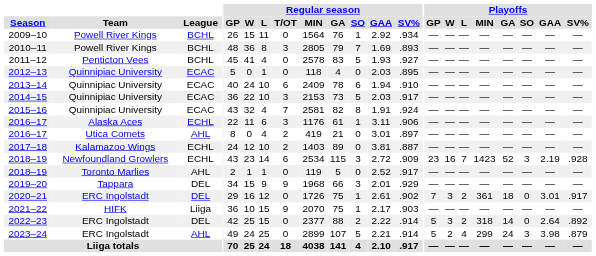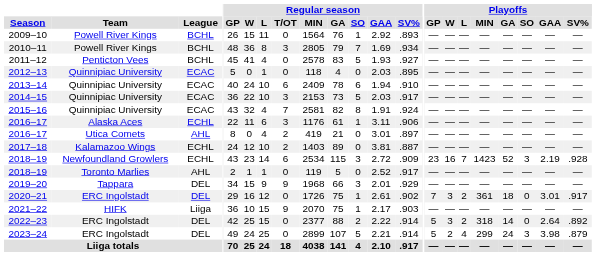2009–10 | Regular season / SV%: .934 -> .893
2010–11 | Regular season / SV%: .893 -> .934
2023–24 | League: AHL -> DEL
